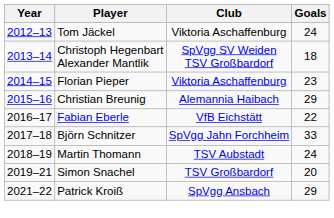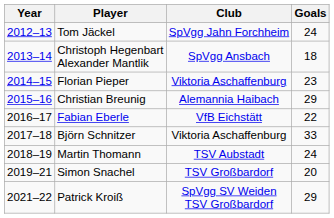Tom Jäckel | Club: Viktoria Aschaffenburg -> SpVgg Jahn Forchheim
Christoph Hegenbart Alexander Mantlik | Club: SpVgg SV Weiden TSV Großbardorf -> SpVgg Ansbach
Björn Schnitzer | Club: SpVgg Jahn Forchheim -> Viktoria Aschaffenburg
Patrick Kroiß | Club: SpVgg Ansbach -> SpVgg SV Weiden TSV Großbardorf
